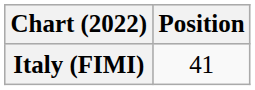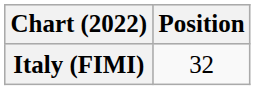Italy (FIMI) | Position: 41 -> 32
